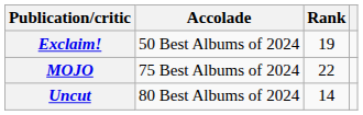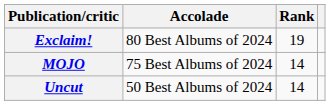Exclaim! | Accolade: 50 Best Albums of 2024 -> 80 Best Albums of 2024
MOJO | Rank: 22 -> 14
Uncut | Accolade: 80 Best Albums of 2024 -> 50 Best Albums of 2024
